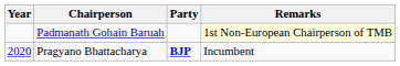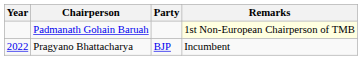Pragyano Bhattacharya | Year: 2020 -> 2022
Pragyano Bhattacharya | Party: bold -> normal
